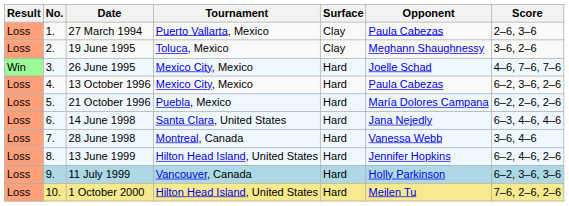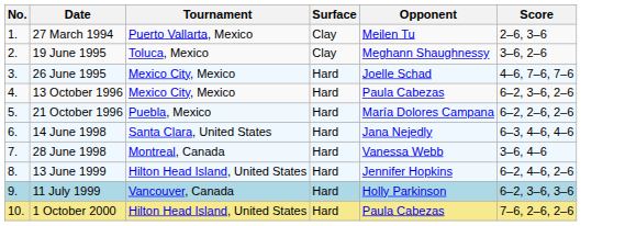- column: Result | Loss | Loss | Win | Loss | Loss | Loss | Loss | Loss | Loss | Loss
27 March 1994 | Opponent: Paula Cabezas -> Meilen Tu
1 October 2000 | Opponent: Meilen Tu -> Paula Cabezas
